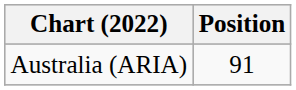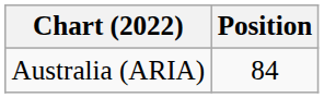Australia (ARIA) | Position: 91 -> 84
